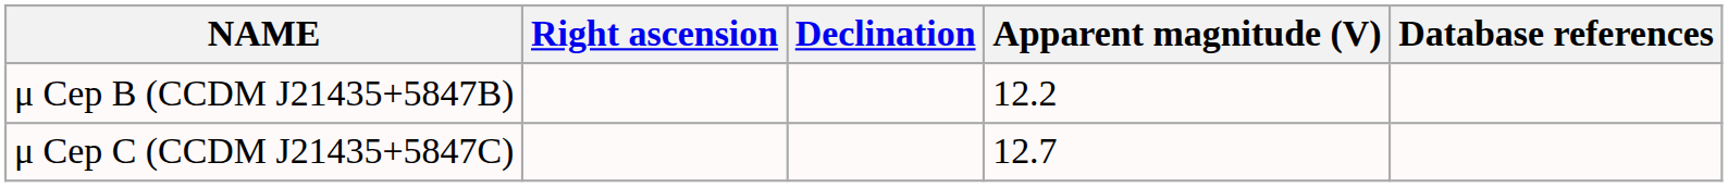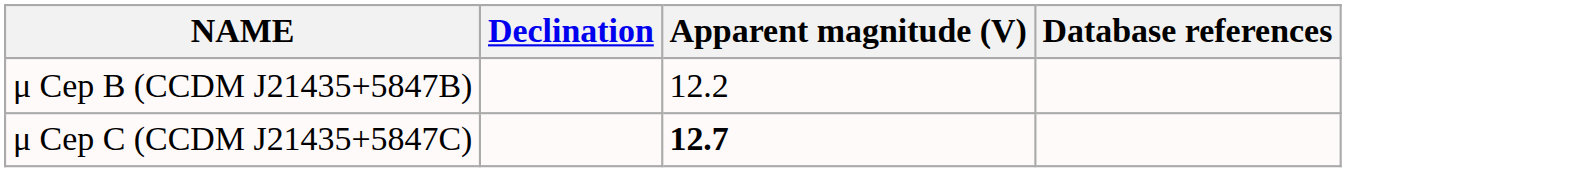- column: Right ascension
μ Cep C (CCDM J21435+5847C) | Apparent magnitude (V): normal -> bold
